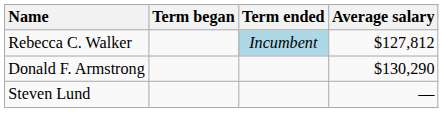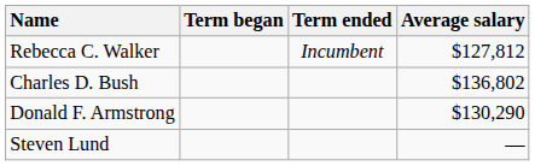Rebecca C. Walker | Term ended: lightblue background -> no background
+ row: Charles D. Bush | $136,802
